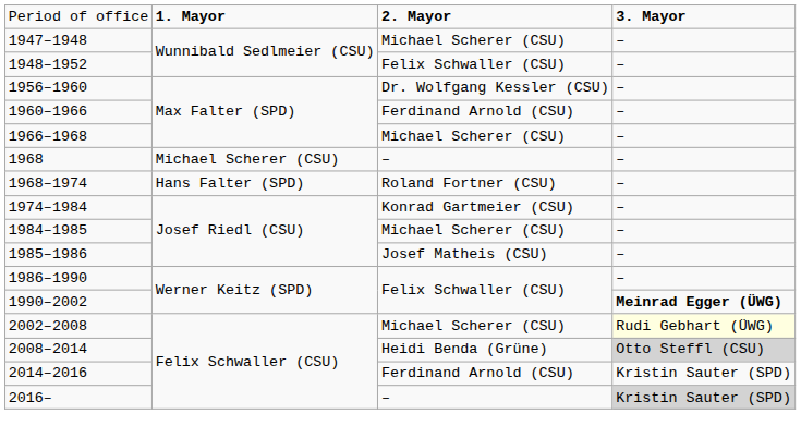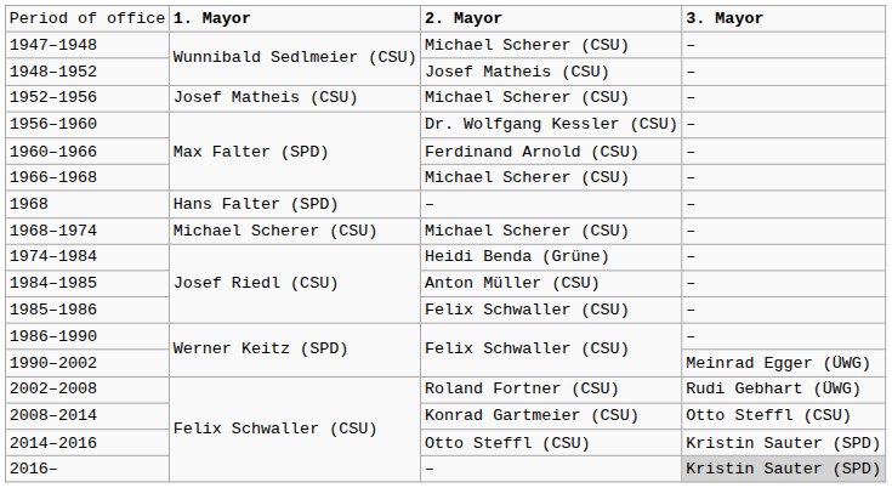1948–1952 | column 3: Felix Schwaller (CSU) -> Josef Matheis (CSU)
+ row: 1952–1956 | Josef Matheis (CSU) | Michael Scherer (CSU) | –
1968 | column 2: Michael Scherer (CSU) -> Hans Falter (SPD)
1968–1974 | column 2: Hans Falter (SPD) -> Michael Scherer (CSU)
1968–1974 | column 3: Roland Fortner (CSU) -> Michael Scherer (CSU)
1974–1984 | column 3: Konrad Gartmeier (CSU) -> Heidi Benda (Grüne)
1984–1985 | column 3: Michael Scherer (CSU) -> Anton Müller (CSU)
1985–1986 | column 3: Josef Matheis (CSU) -> Felix Schwaller (CSU)
1990–2002 | column 4: bold -> normal
2002–2008 | column 3: Michael Scherer (CSU) -> Roland Fortner (CSU)
2002–2008 | column 4: lightyellow background -> no background
2008–2014 | column 3: Heidi Benda (Grüne) -> Konrad Gartmeier (CSU)
2008–2014 | column 4: lightgrey background -> no background
2014–2016 | column 3: Ferdinand Arnold (CSU) -> Otto Steffl (CSU)
